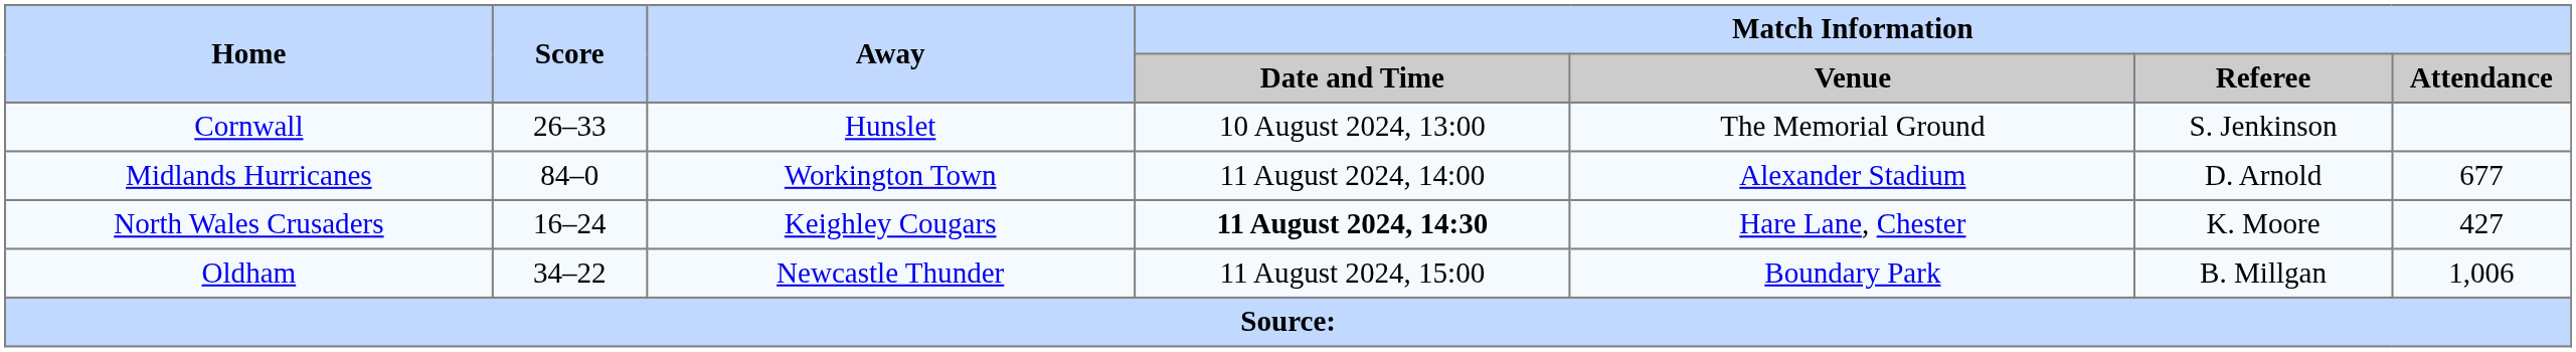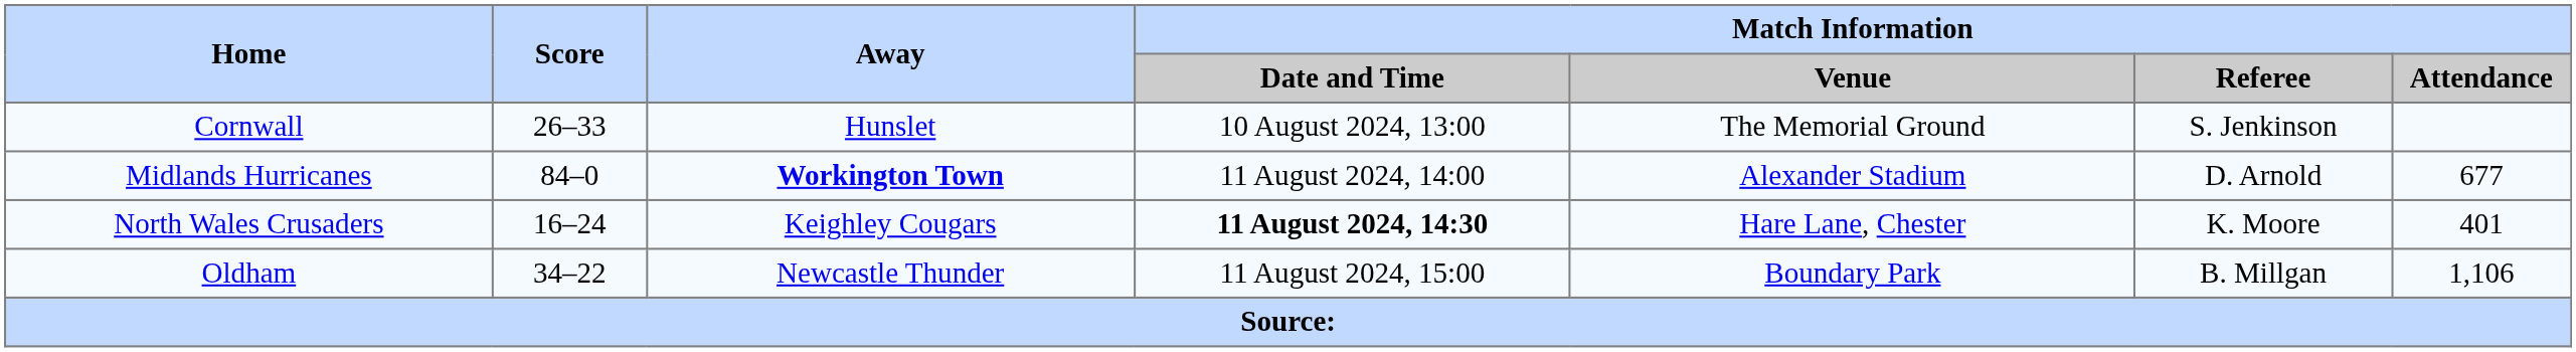Midlands Hurricanes | Away: normal -> bold
North Wales Crusaders | Match Information / Attendance: 427 -> 401
Oldham | Match Information / Attendance: 1,006 -> 1,106
